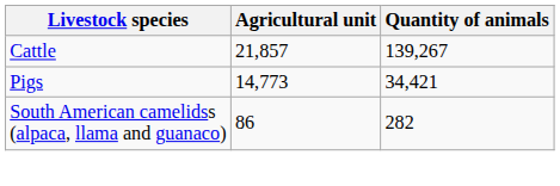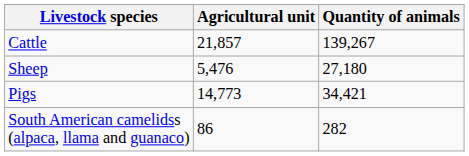+ row: Sheep | 5,476 | 27,180
